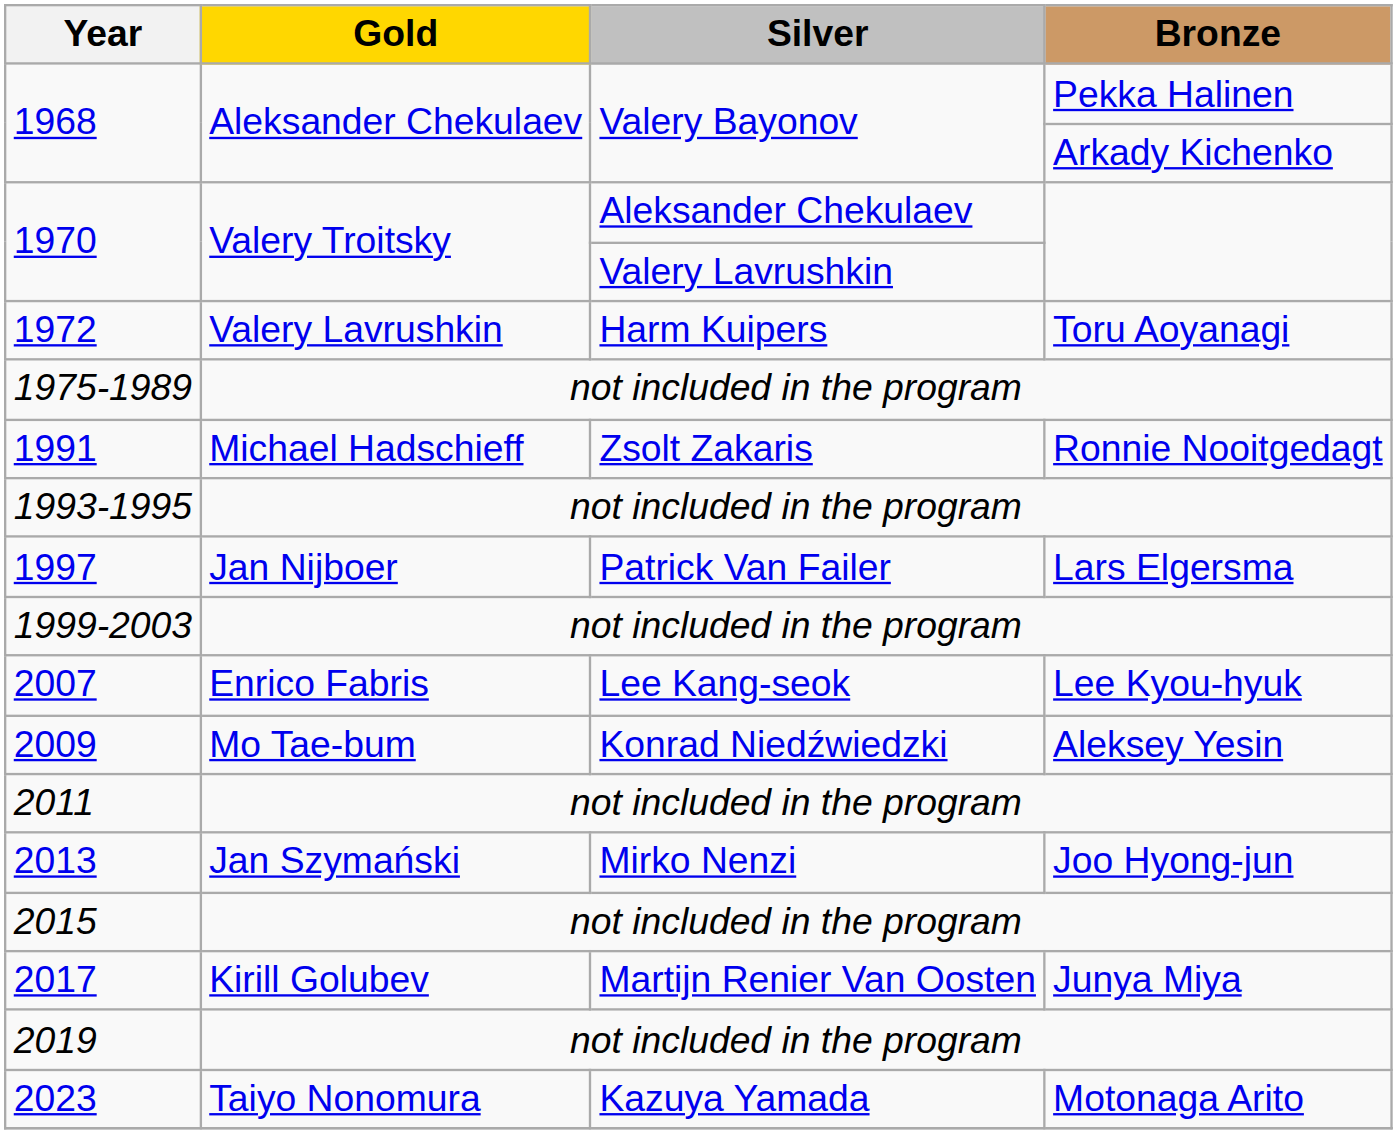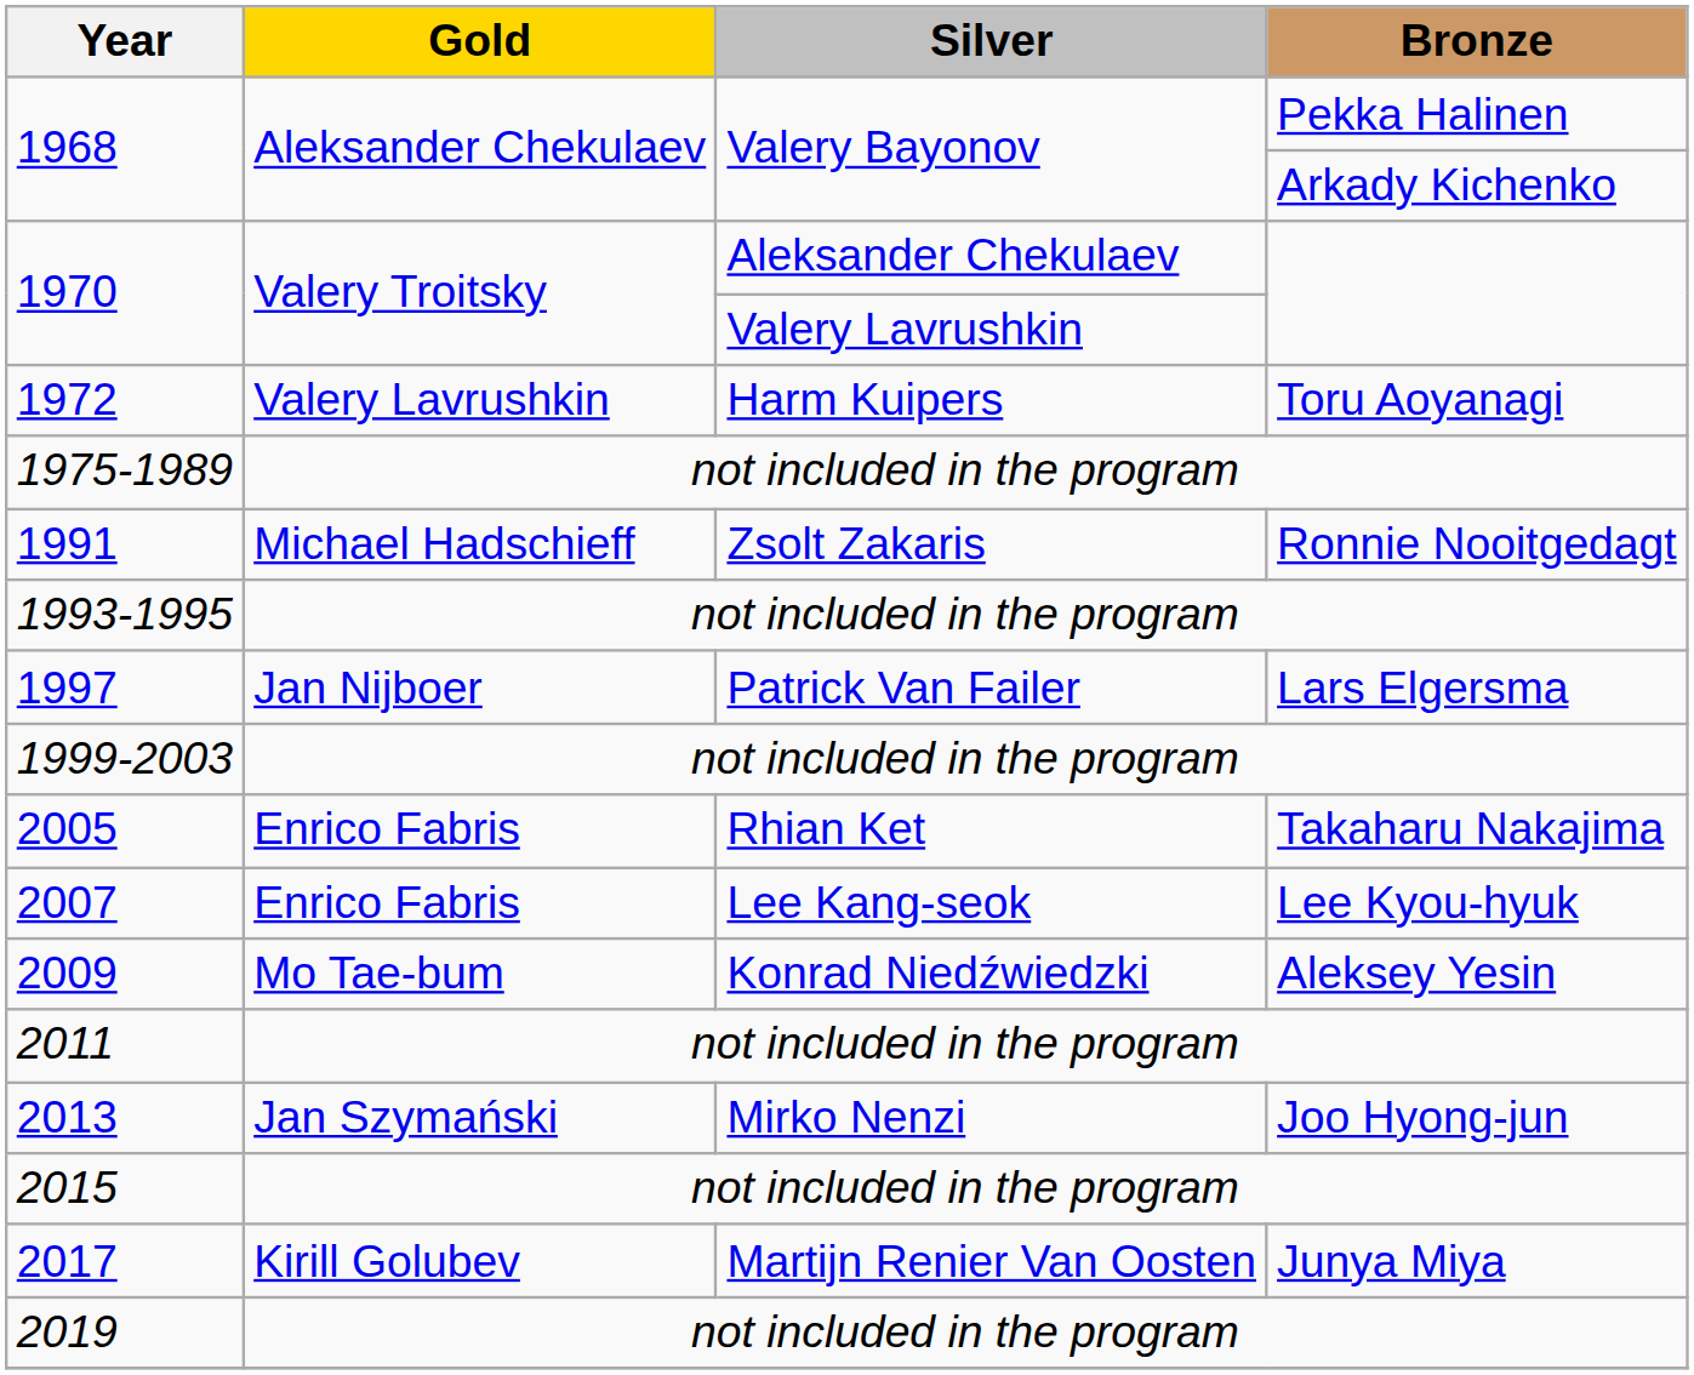+ row: 2005 | Enrico Fabris | Rhian Ket | Takaharu Nakajima
- row: 2023 | Taiyo Nonomura | Kazuya Yamada | Motonaga Arito
